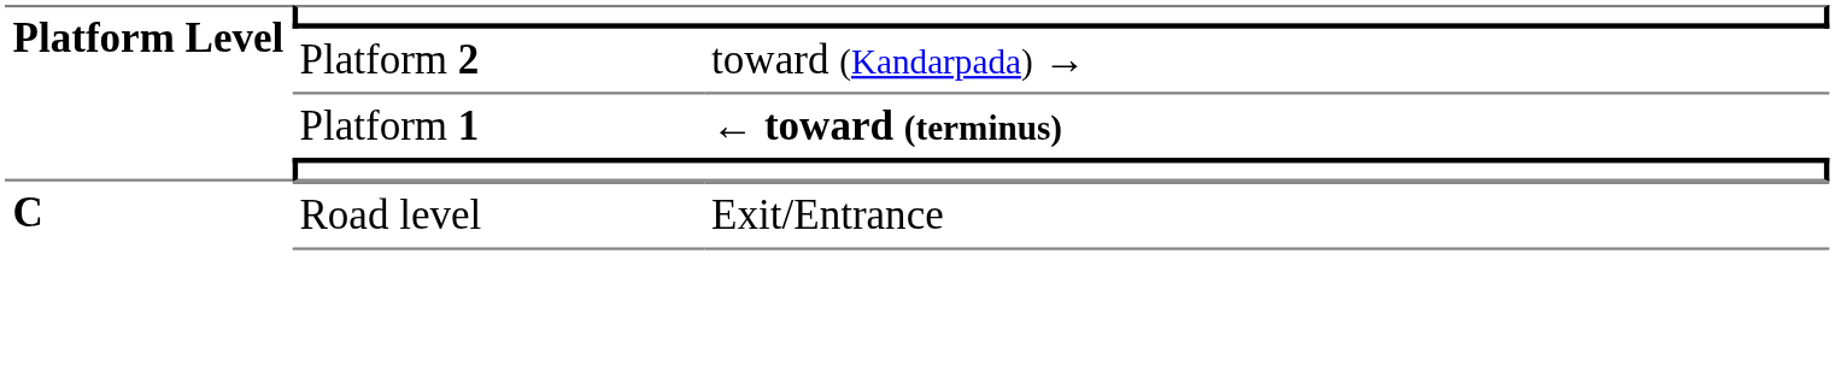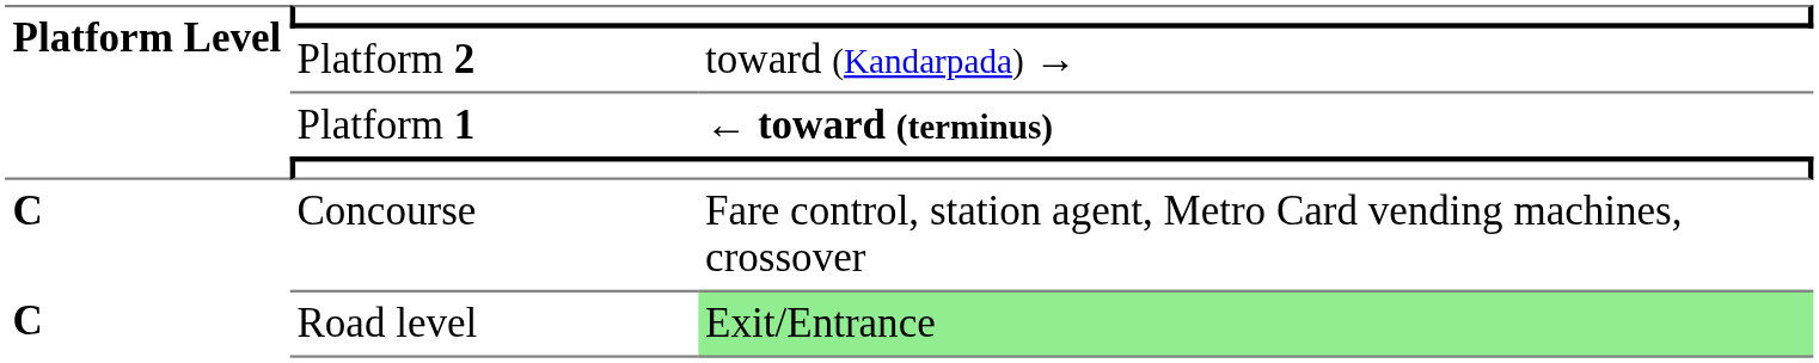+ row: C | Concourse | Fare control, station agent, Metro Card vending machines, crossover
Road level | column 3: no background -> lightgreen background
